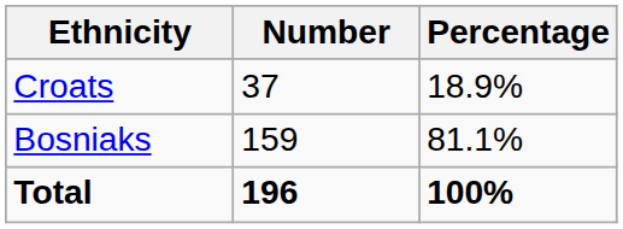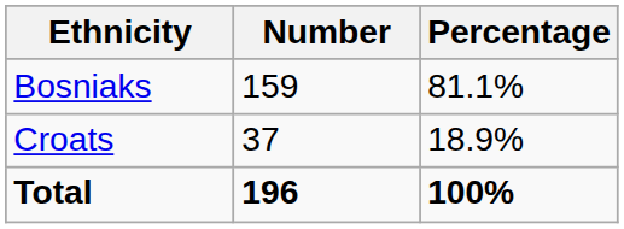rows swapped: Bosniaks <-> Croats
